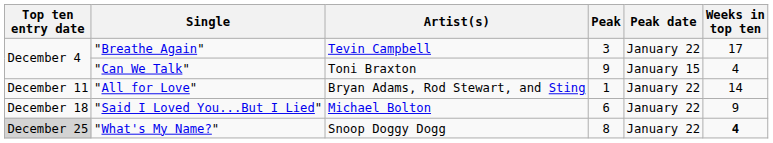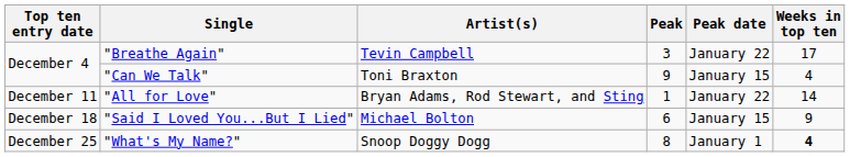"Said I Loved You...But I Lied" | Peak date: January 22 -> January 15
"What's My Name?" | Top ten entry date: lightgrey background -> no background
"What's My Name?" | Peak date: January 22 -> January 1
